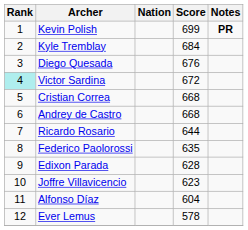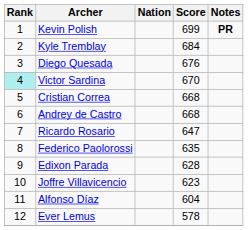Victor Sardina | Score: 672 -> 670
Ricardo Rosario | Score: 644 -> 647
